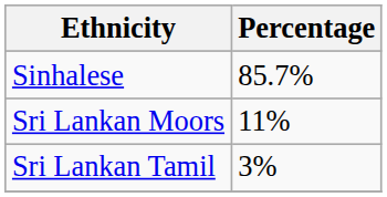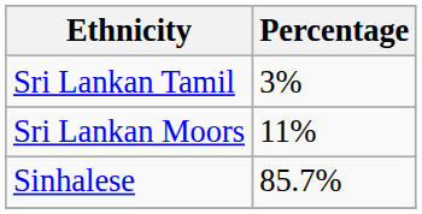rows swapped: Sinhalese <-> Sri Lankan Tamil
